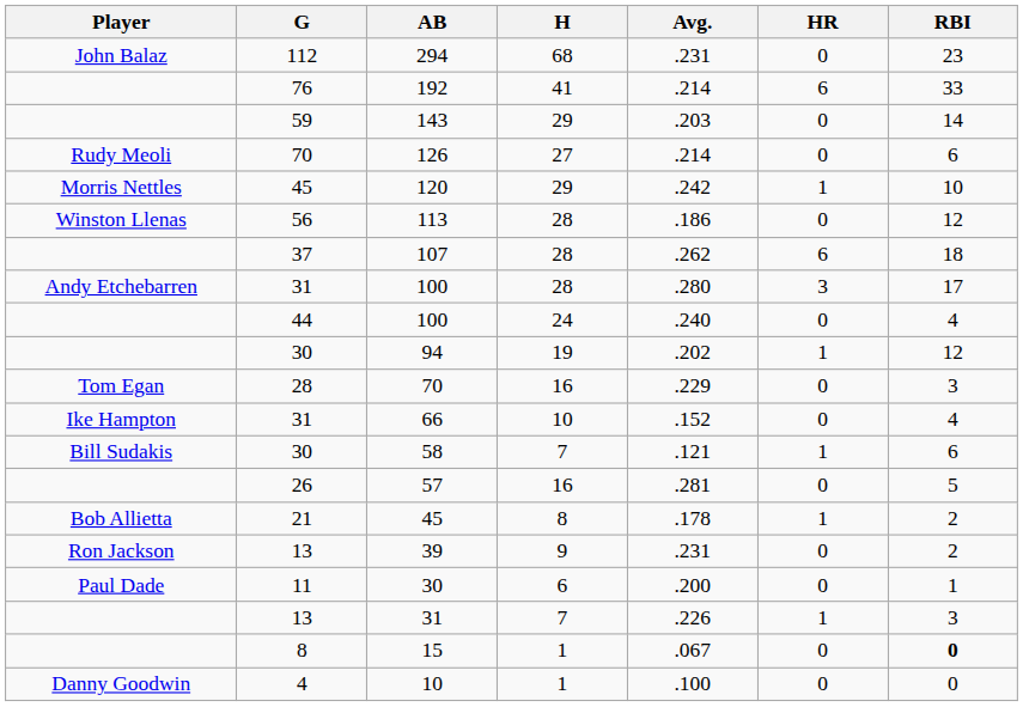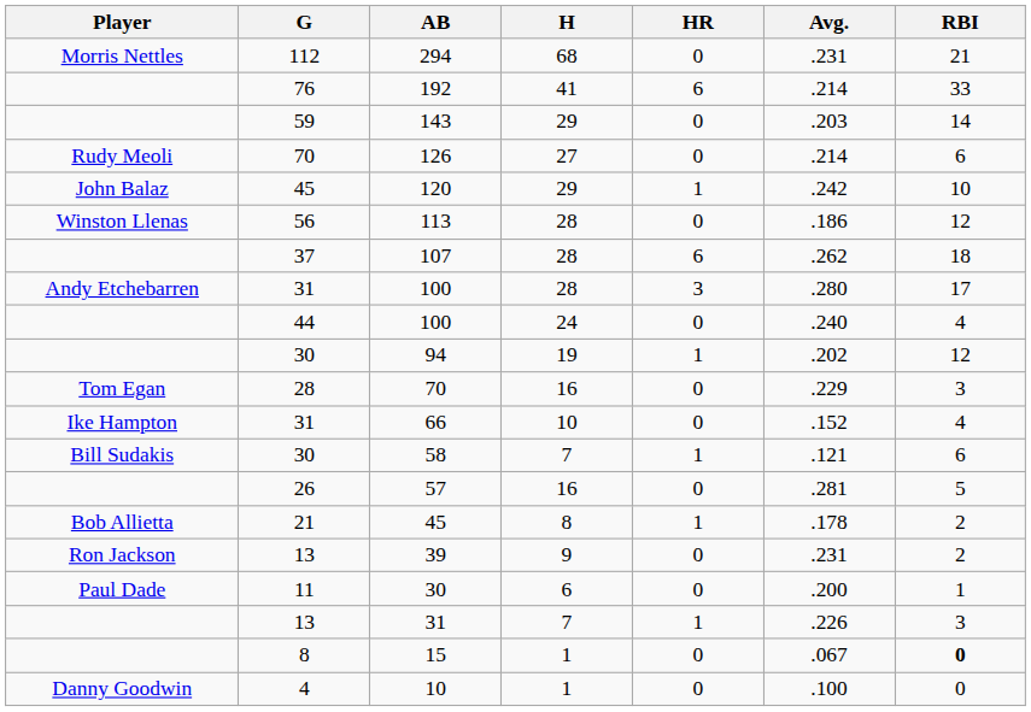columns swapped: Avg. <-> HR
294 | Player: John Balaz -> Morris Nettles
294 | RBI: 23 -> 21
120 | Player: Morris Nettles -> John Balaz
